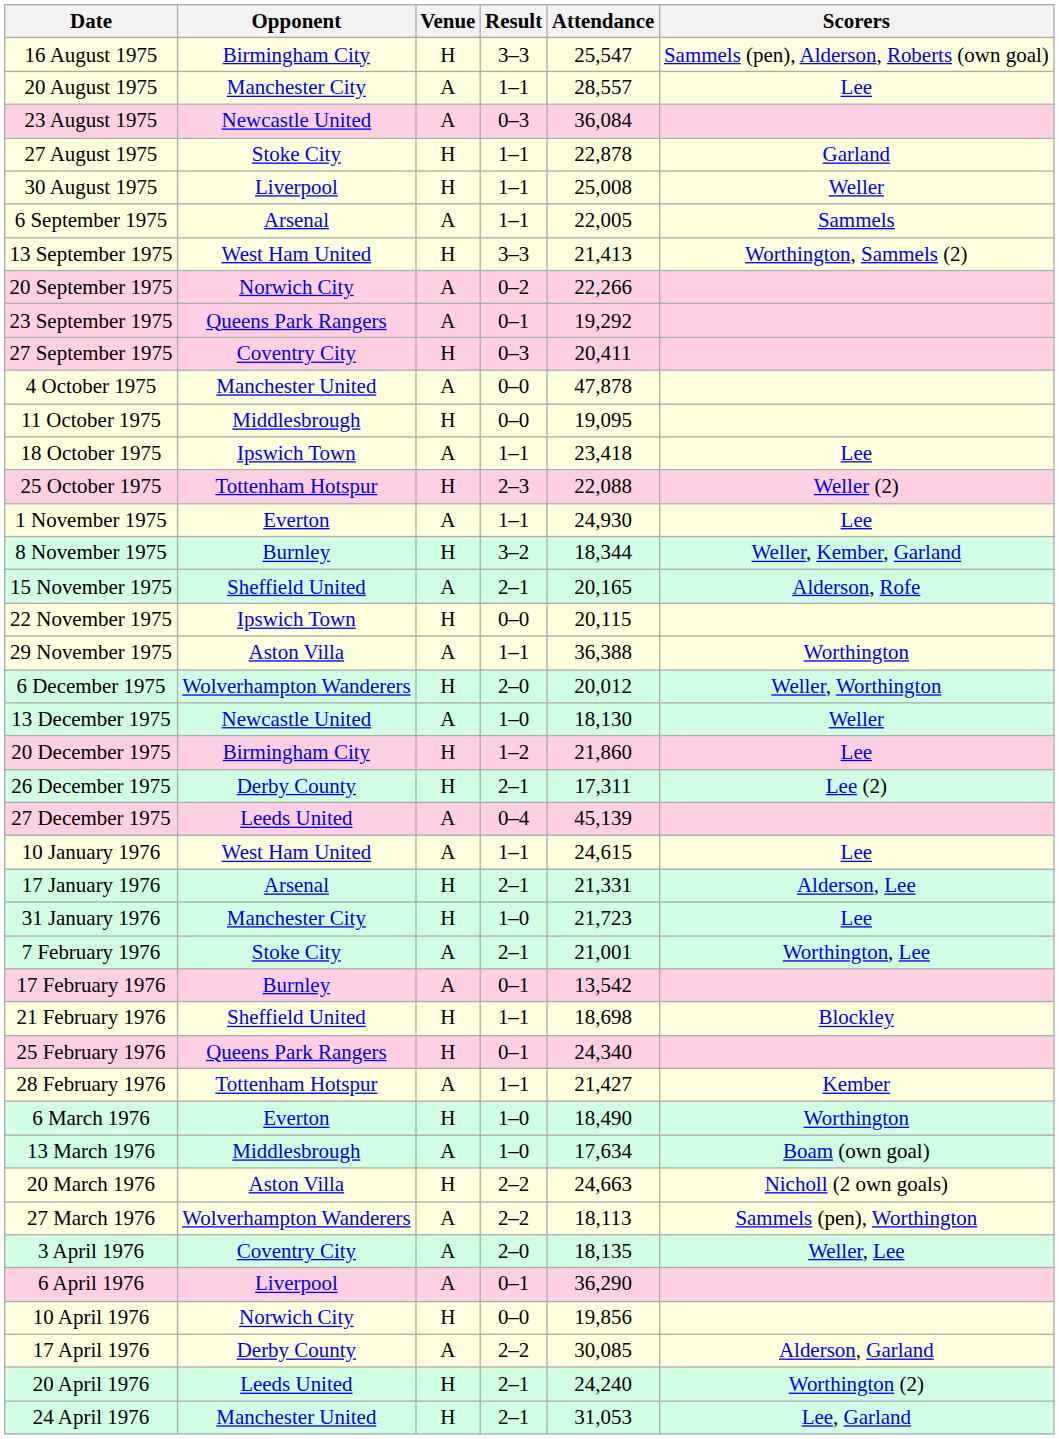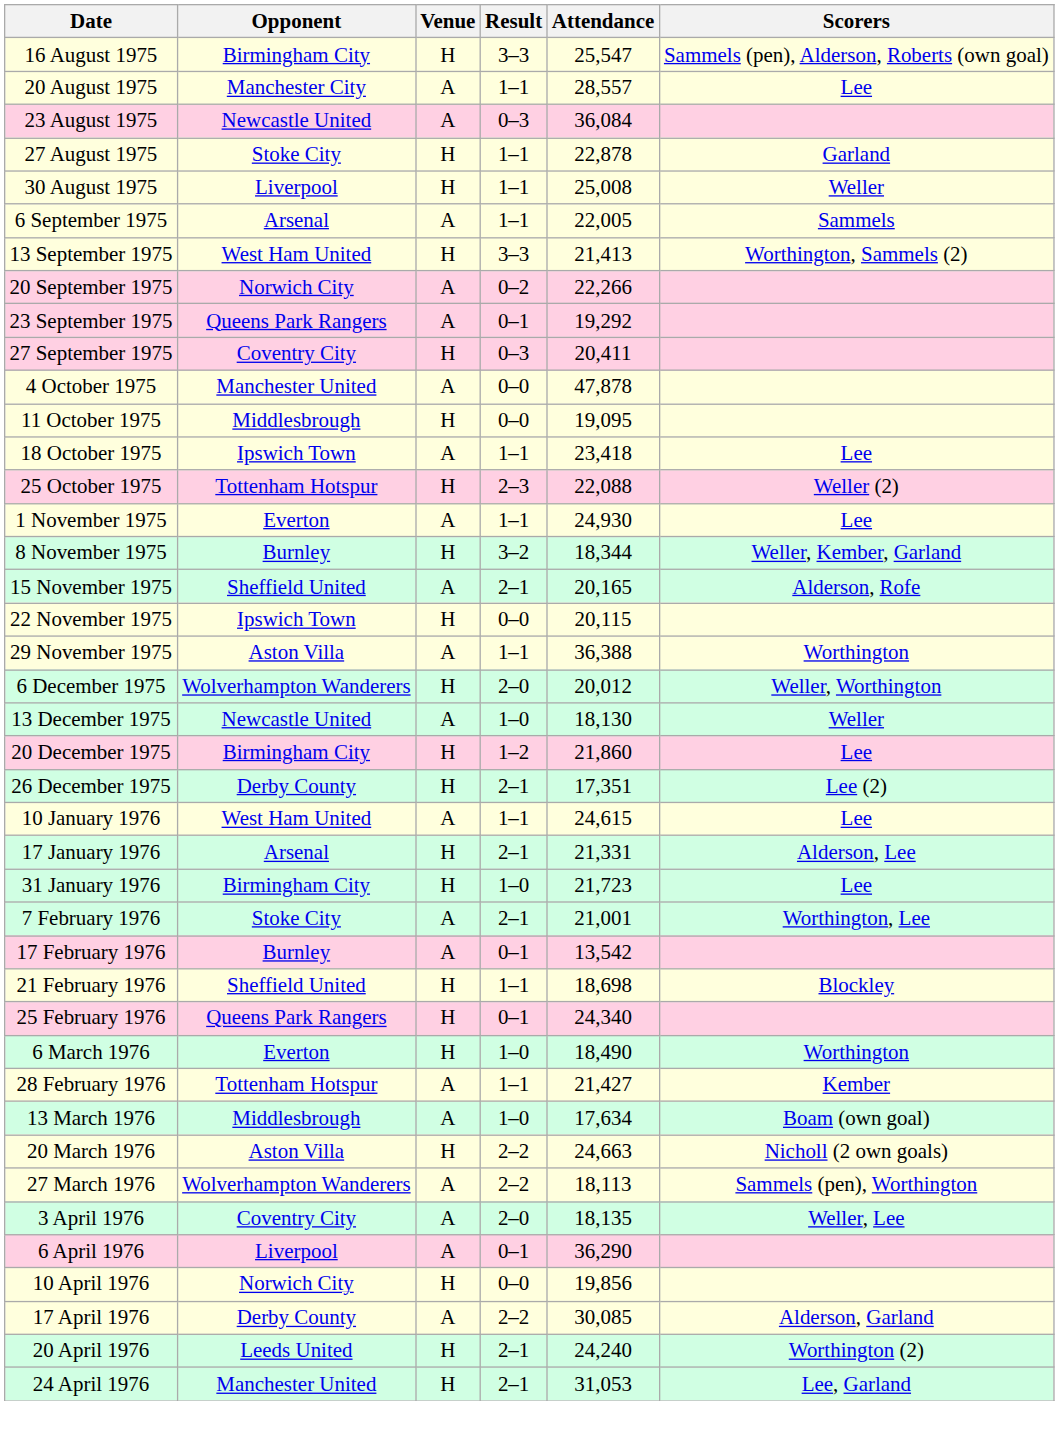26 December 1975 | Attendance: 17,311 -> 17,351
- row: 27 December 1975 | Leeds United | A | 0–4 | 45,139
31 January 1976 | Opponent: Manchester City -> Birmingham City
rows swapped: 28 February 1976 <-> 6 March 1976
